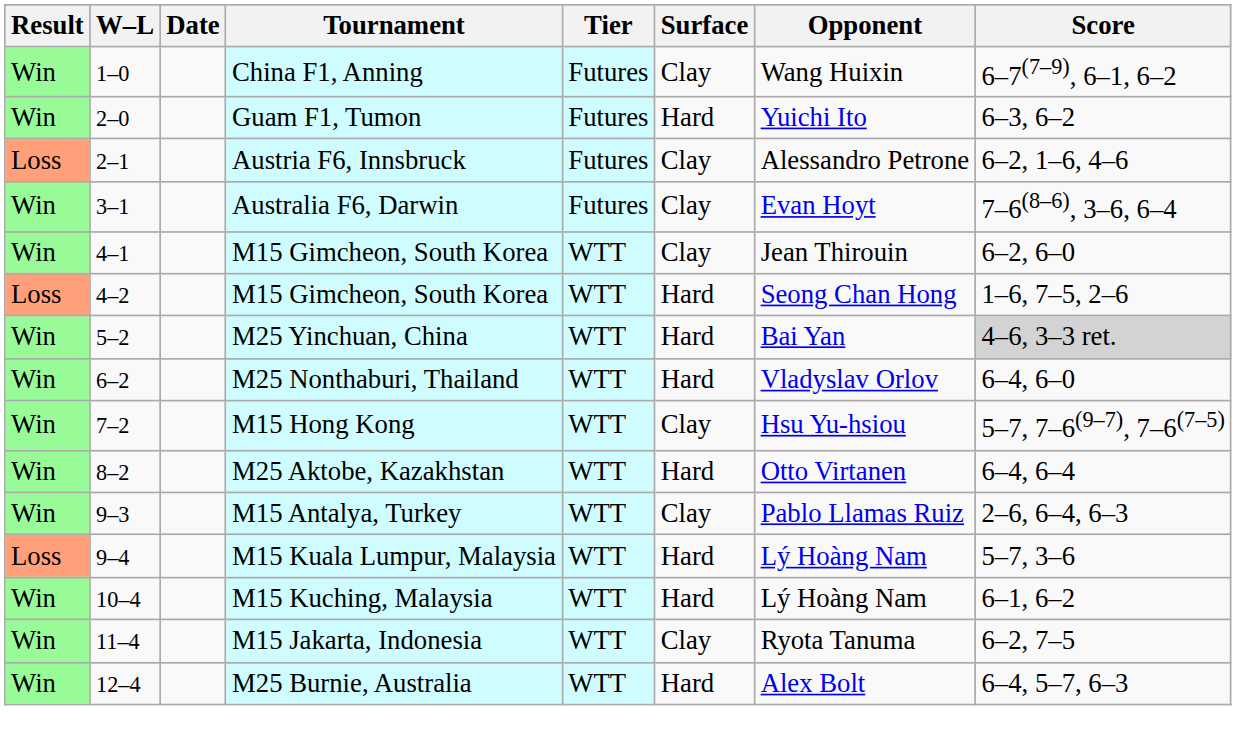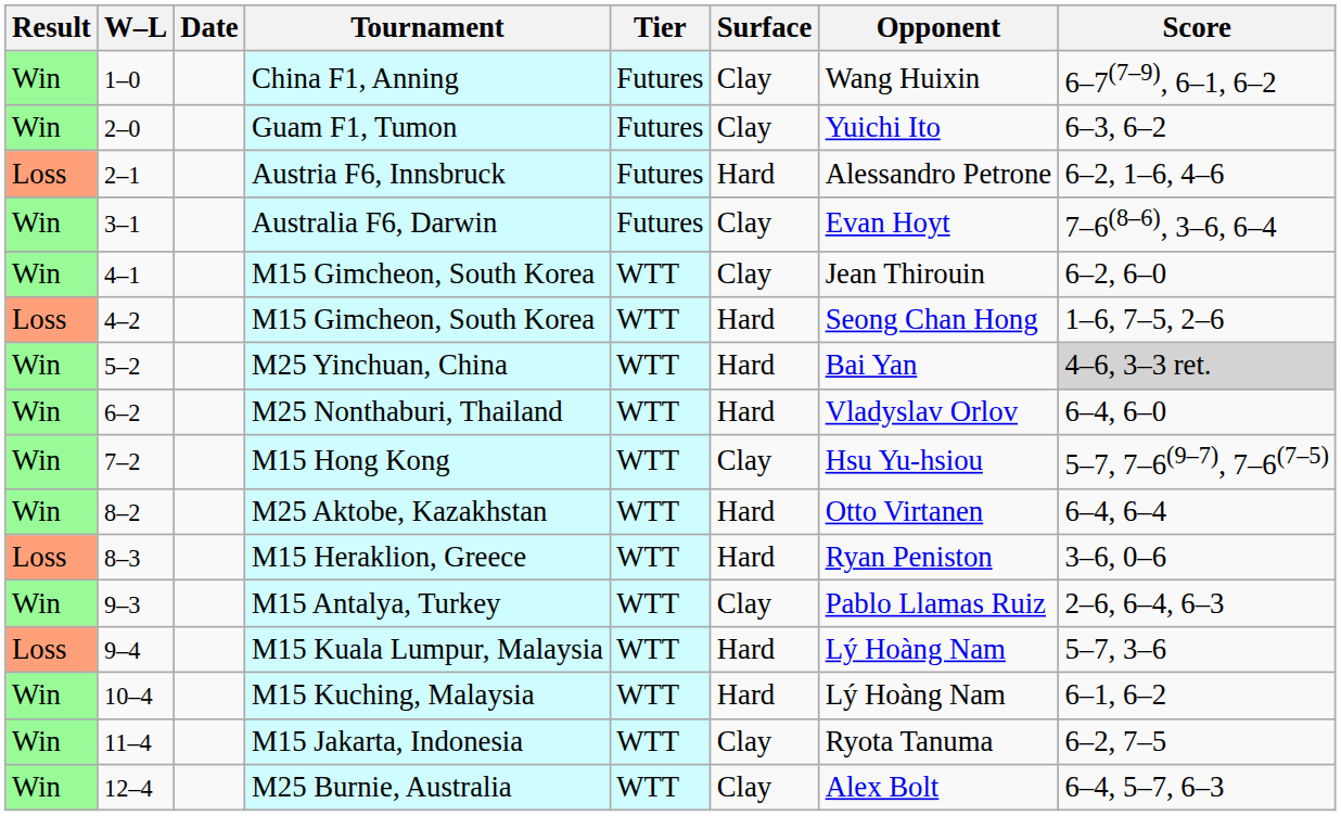Guam F1, Tumon | Surface: Hard -> Clay
Austria F6, Innsbruck | Surface: Clay -> Hard
+ row: Loss | 8–3 | M15 Heraklion, Greece | WTT | Hard | Ryan Peniston | 3–6, 0–6
M25 Burnie, Australia | Surface: Hard -> Clay
